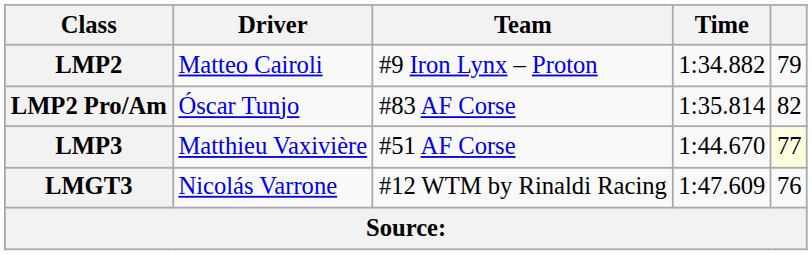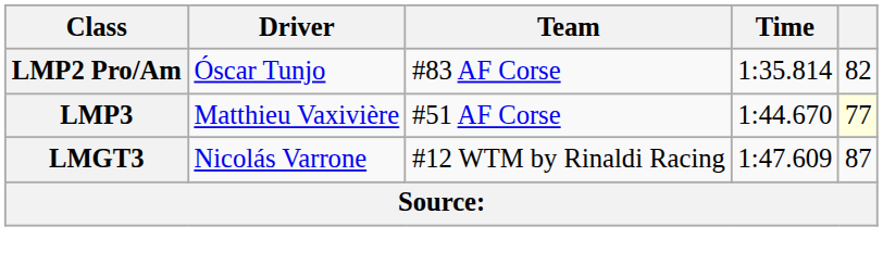- row: LMP2 | Matteo Cairoli | #9 Iron Lynx – Proton | 1:34.882 | 79
LMGT3 | column 5: 76 -> 87
